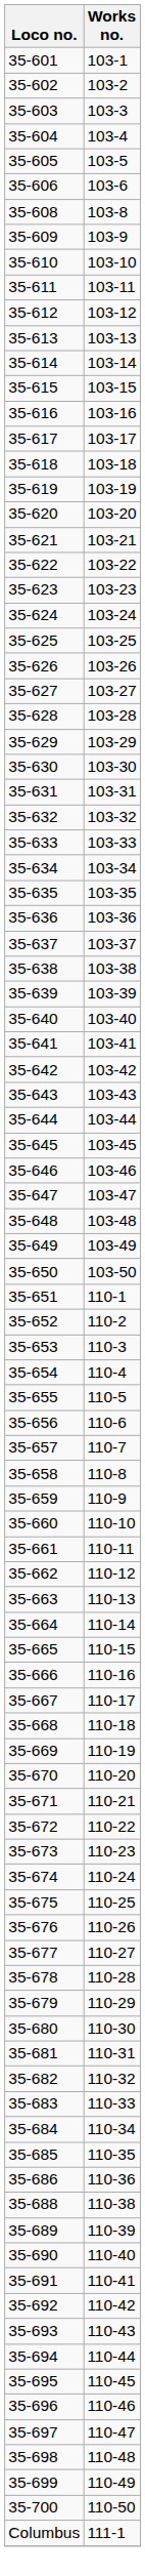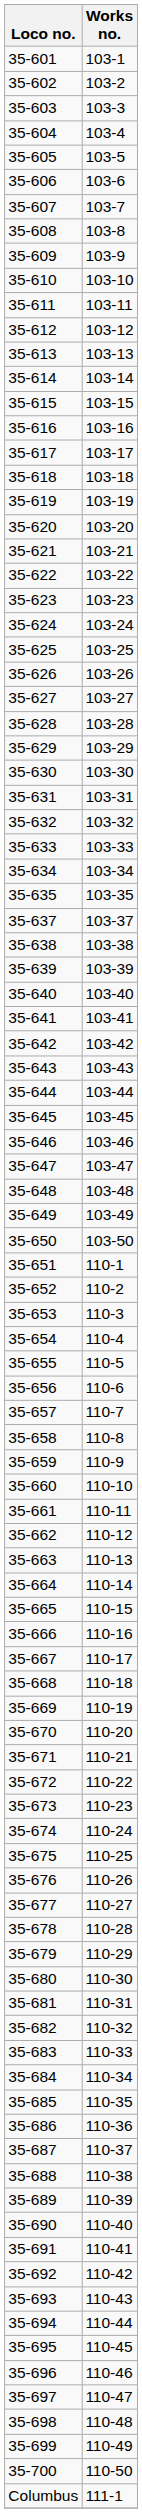+ row: 35-607 | 103-7
- row: 35-636 | 103-36
+ row: 35-687 | 110-37
